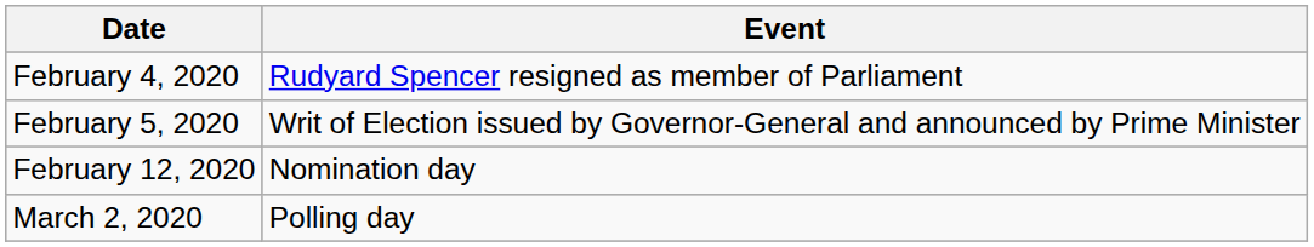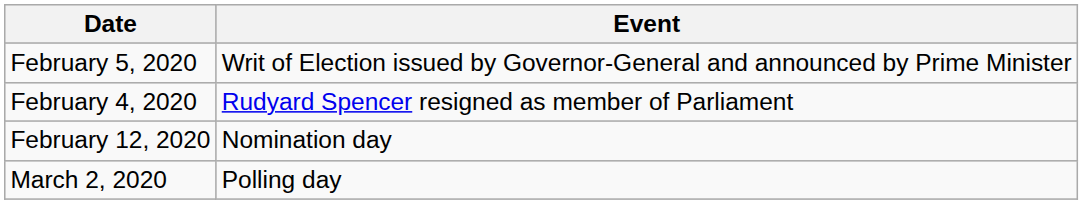rows swapped: February 4, 2020 <-> February 5, 2020
